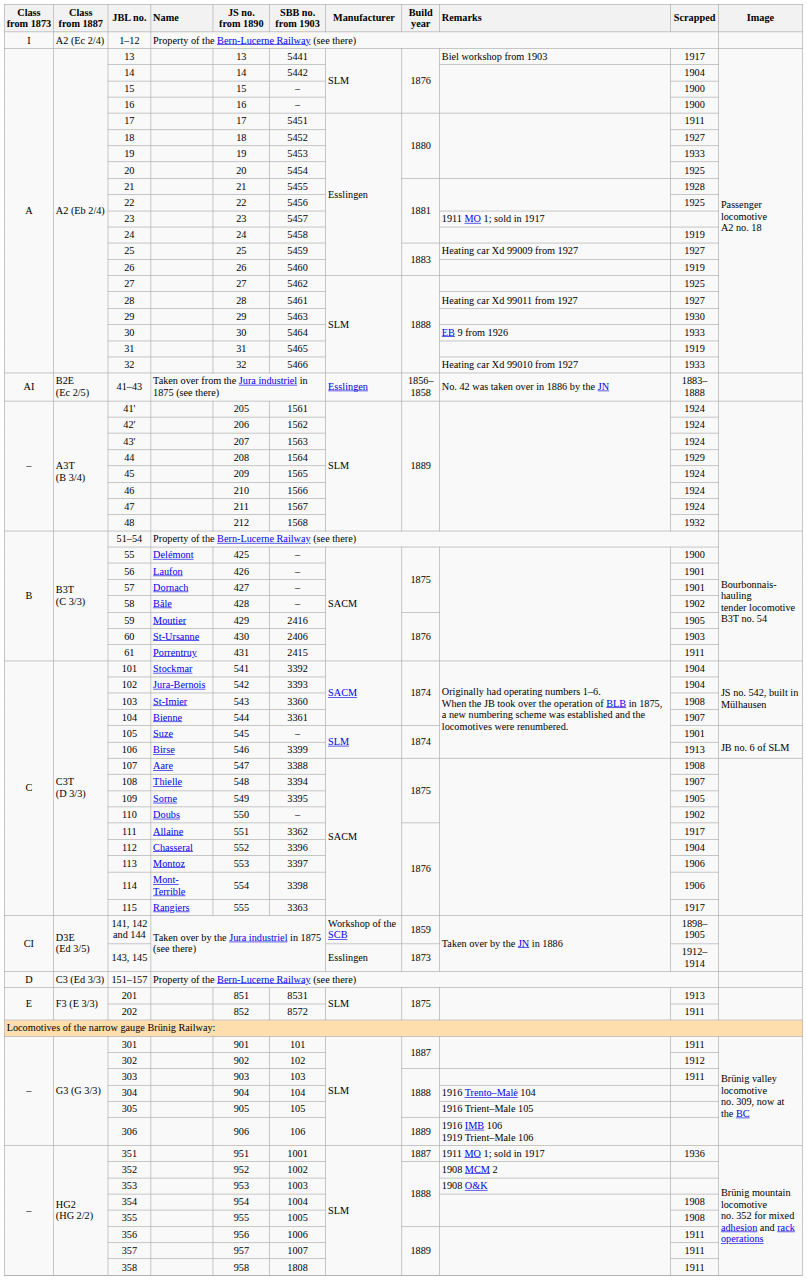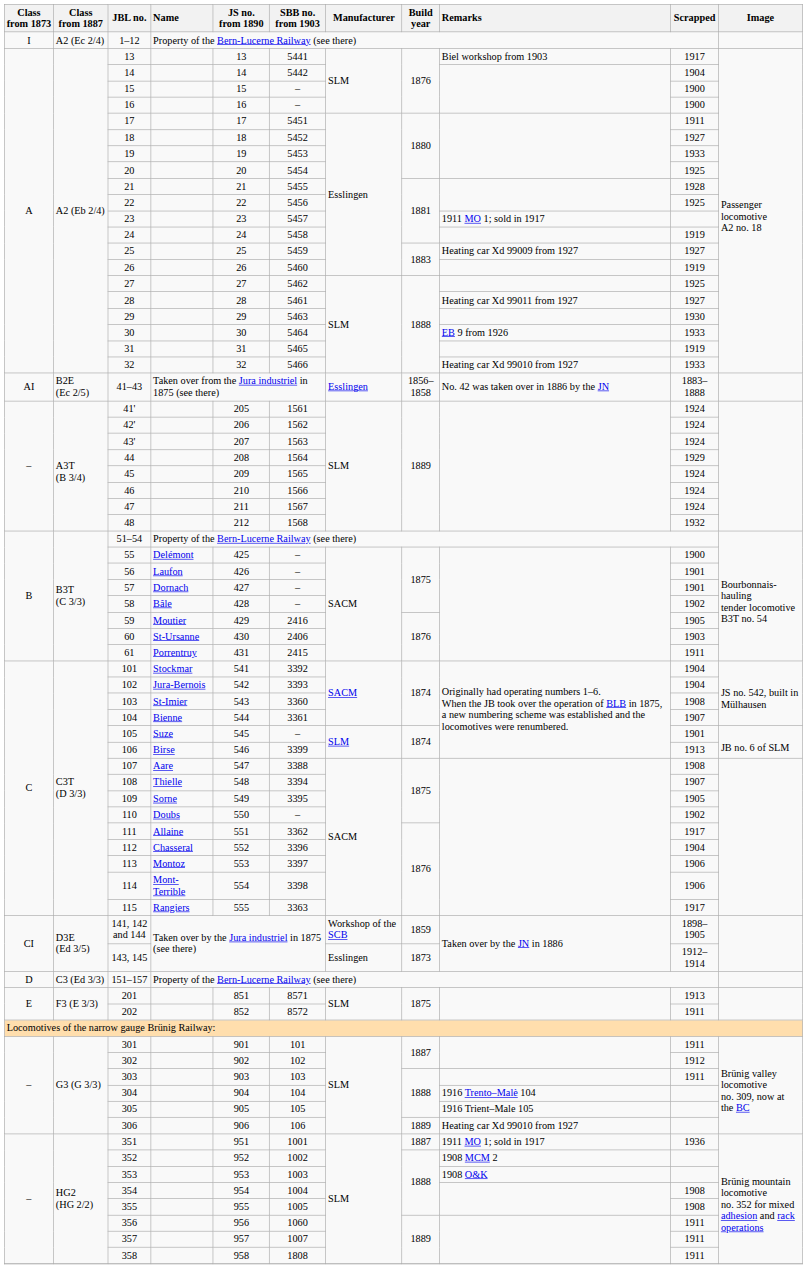201 | SBB no. from 1903: 8531 -> 8571
306 | Remarks: 1916 IMB 106 1919 Trient–Male 106 -> Heating car Xd 99010 from 1927
356 | SBB no. from 1903: 1006 -> 1060
